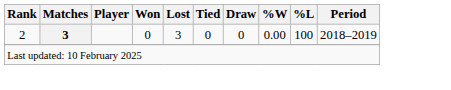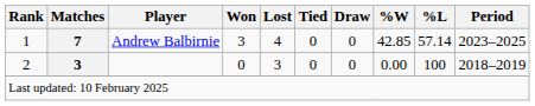+ row: 1 | 7 | Andrew Balbirnie | 3 | 4 | 0 | 0 | 42.85 | 57.14 | 2023–2025
